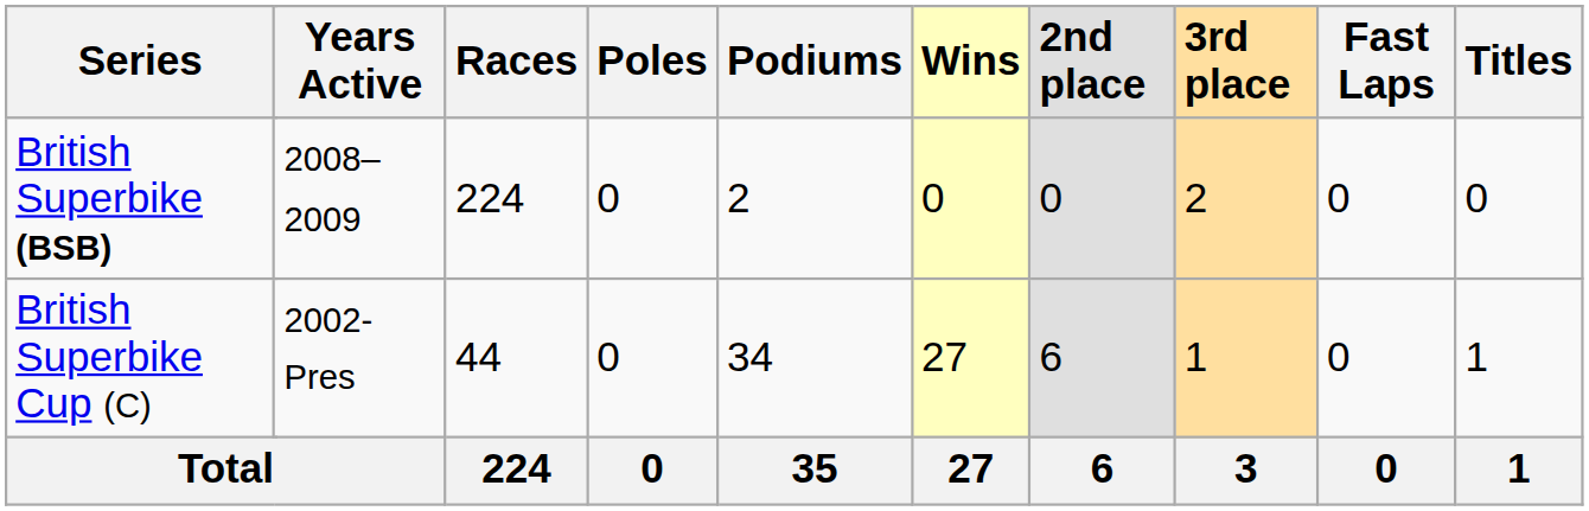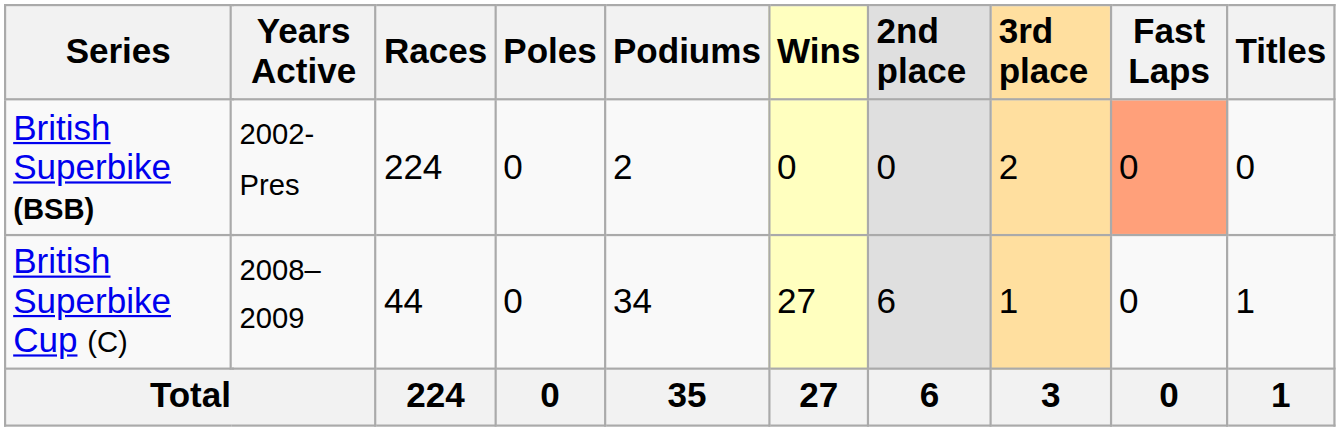British Superbike (BSB) | Years Active: 2008–2009 -> 2002-Pres
British Superbike (BSB) | Fast Laps: no background -> lightsalmon background
British Superbike Cup (C) | Years Active: 2002-Pres -> 2008–2009
